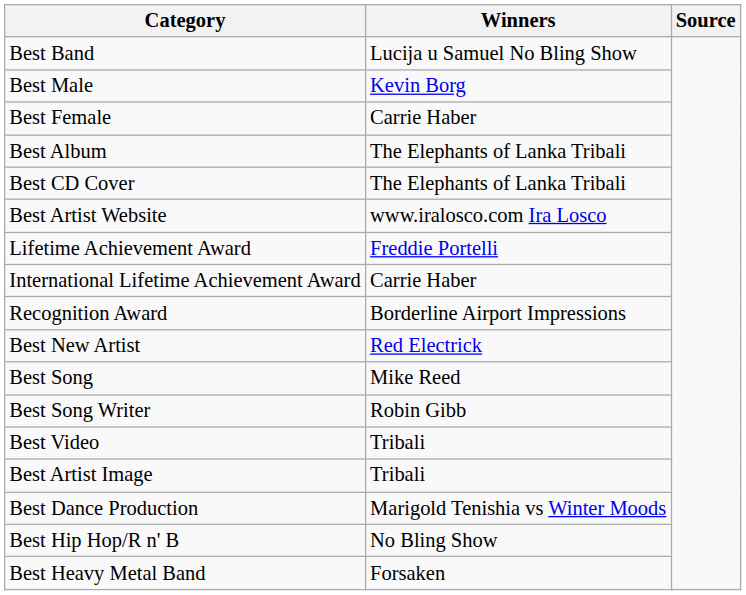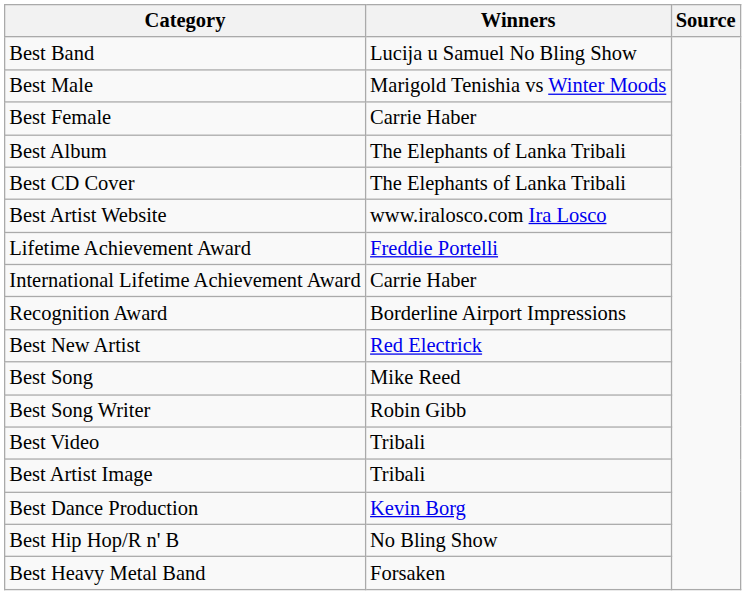Best Male | Winners: Kevin Borg -> Marigold Tenishia vs Winter Moods
Best Dance Production | Winners: Marigold Tenishia vs Winter Moods -> Kevin Borg
